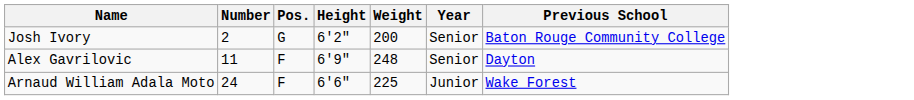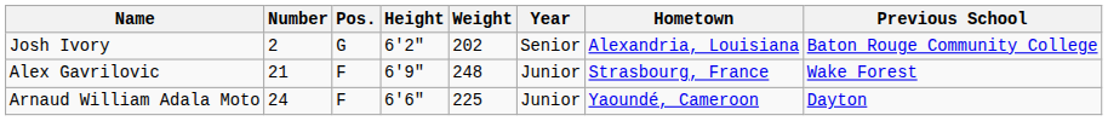+ column: Hometown | Alexandria, Louisiana | Strasbourg, France | Yaoundé, Cameroon
Josh Ivory | Weight: 200 -> 202
Alex Gavrilovic | Number: 11 -> 21
Alex Gavrilovic | Year: Senior -> Junior
Alex Gavrilovic | Previous School: Dayton -> Wake Forest
Arnaud William Adala Moto | Previous School: Wake Forest -> Dayton
